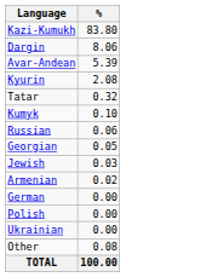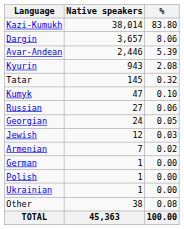+ column: Native speakers | 38,014 | 3,657 | 2,446 | 943 | 145 | 47 | 27 | 24 | 12 | 7 | 1 | 1 | 1 | 38 | 45,363
